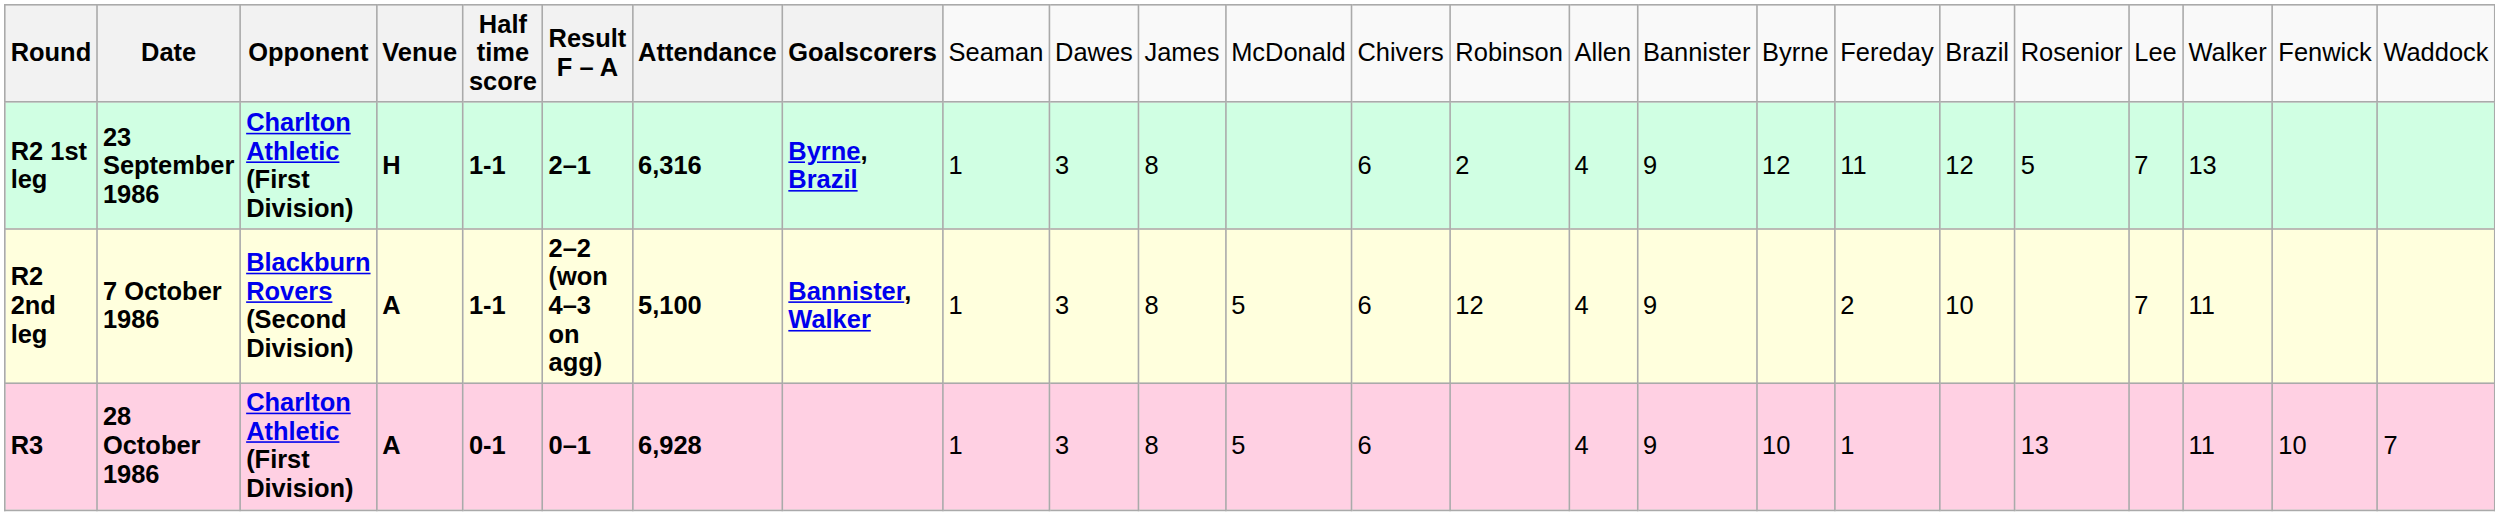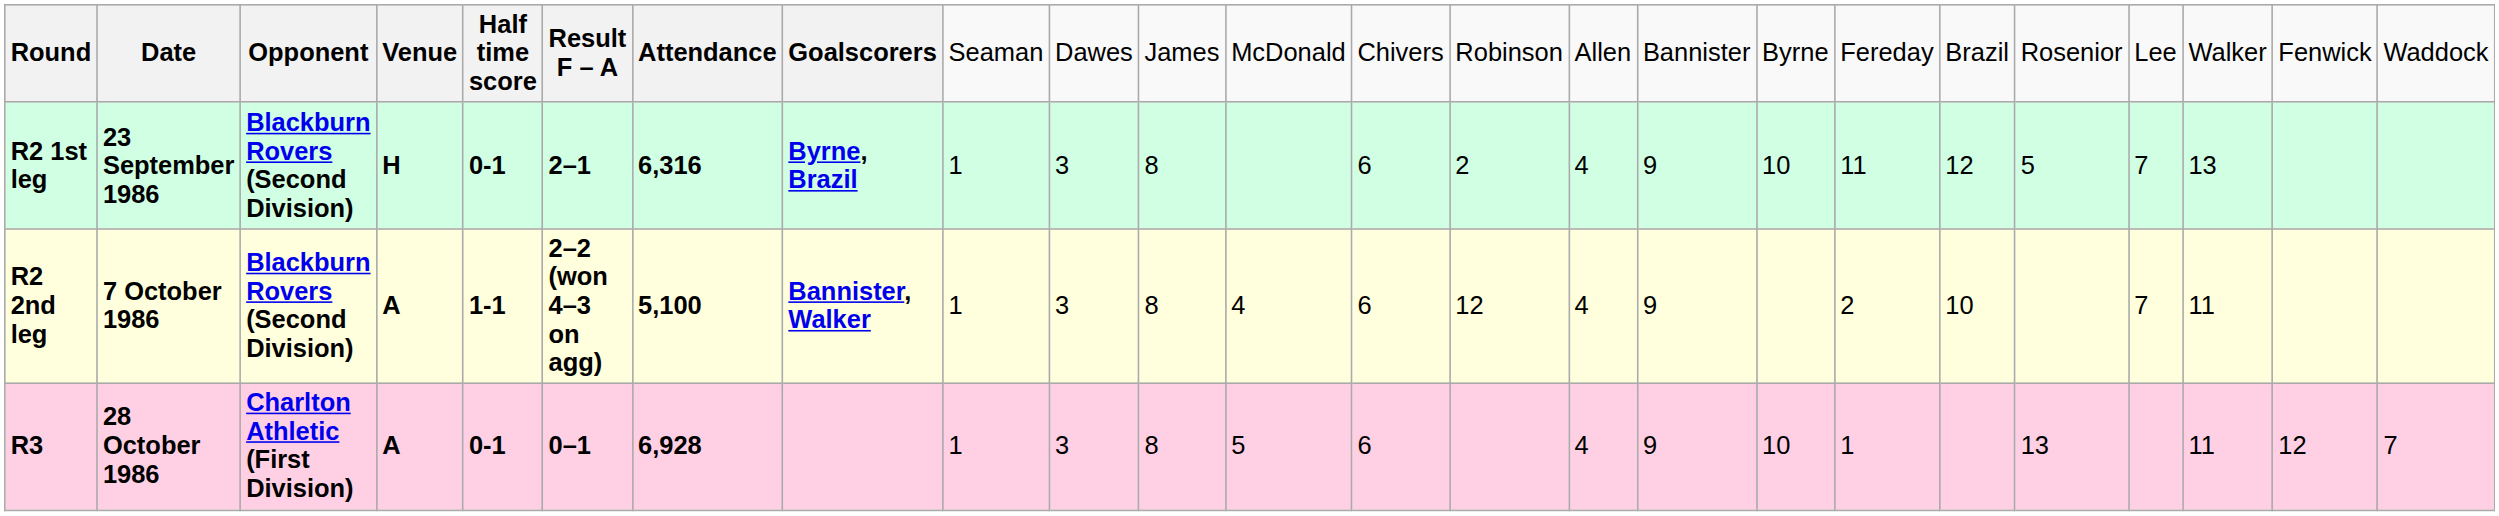R2 1st leg | column 3: Charlton Athletic (First Division) -> Blackburn Rovers (Second Division)
R2 1st leg | column 5: 1-1 -> 0-1
R2 1st leg | column 17: 12 -> 10
R2 2nd leg | column 12: 5 -> 4
R3 | column 23: 10 -> 12
